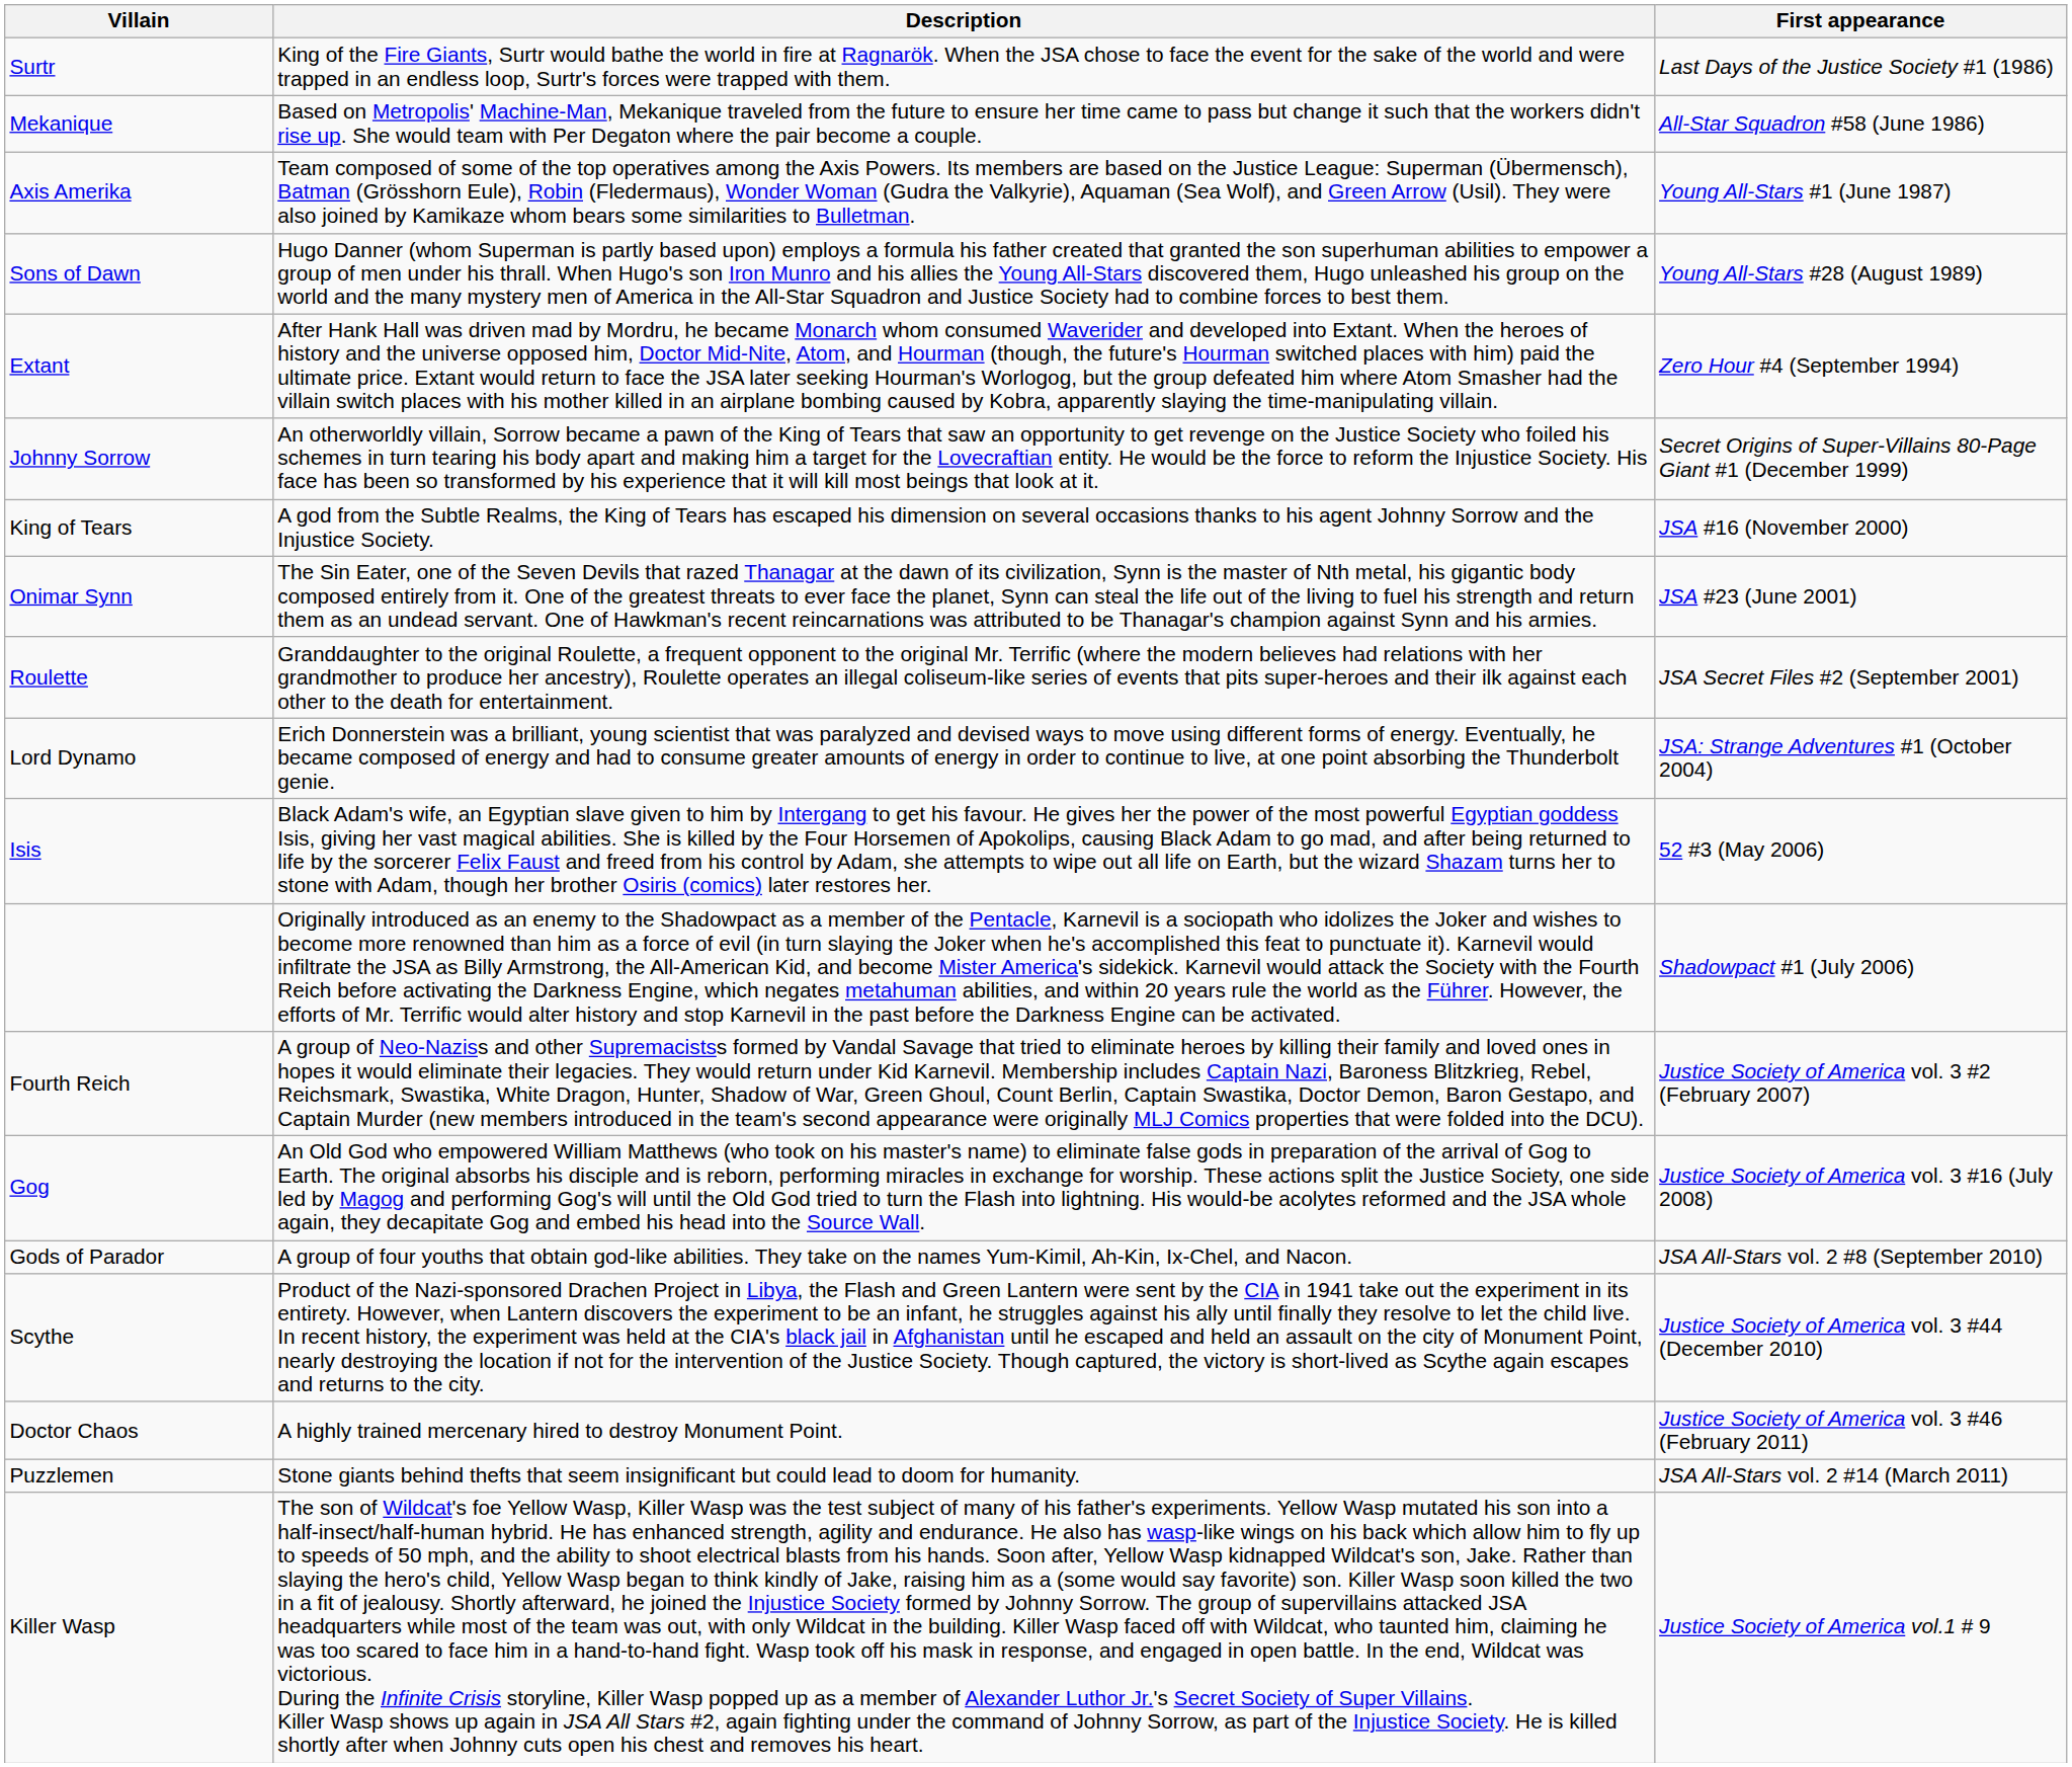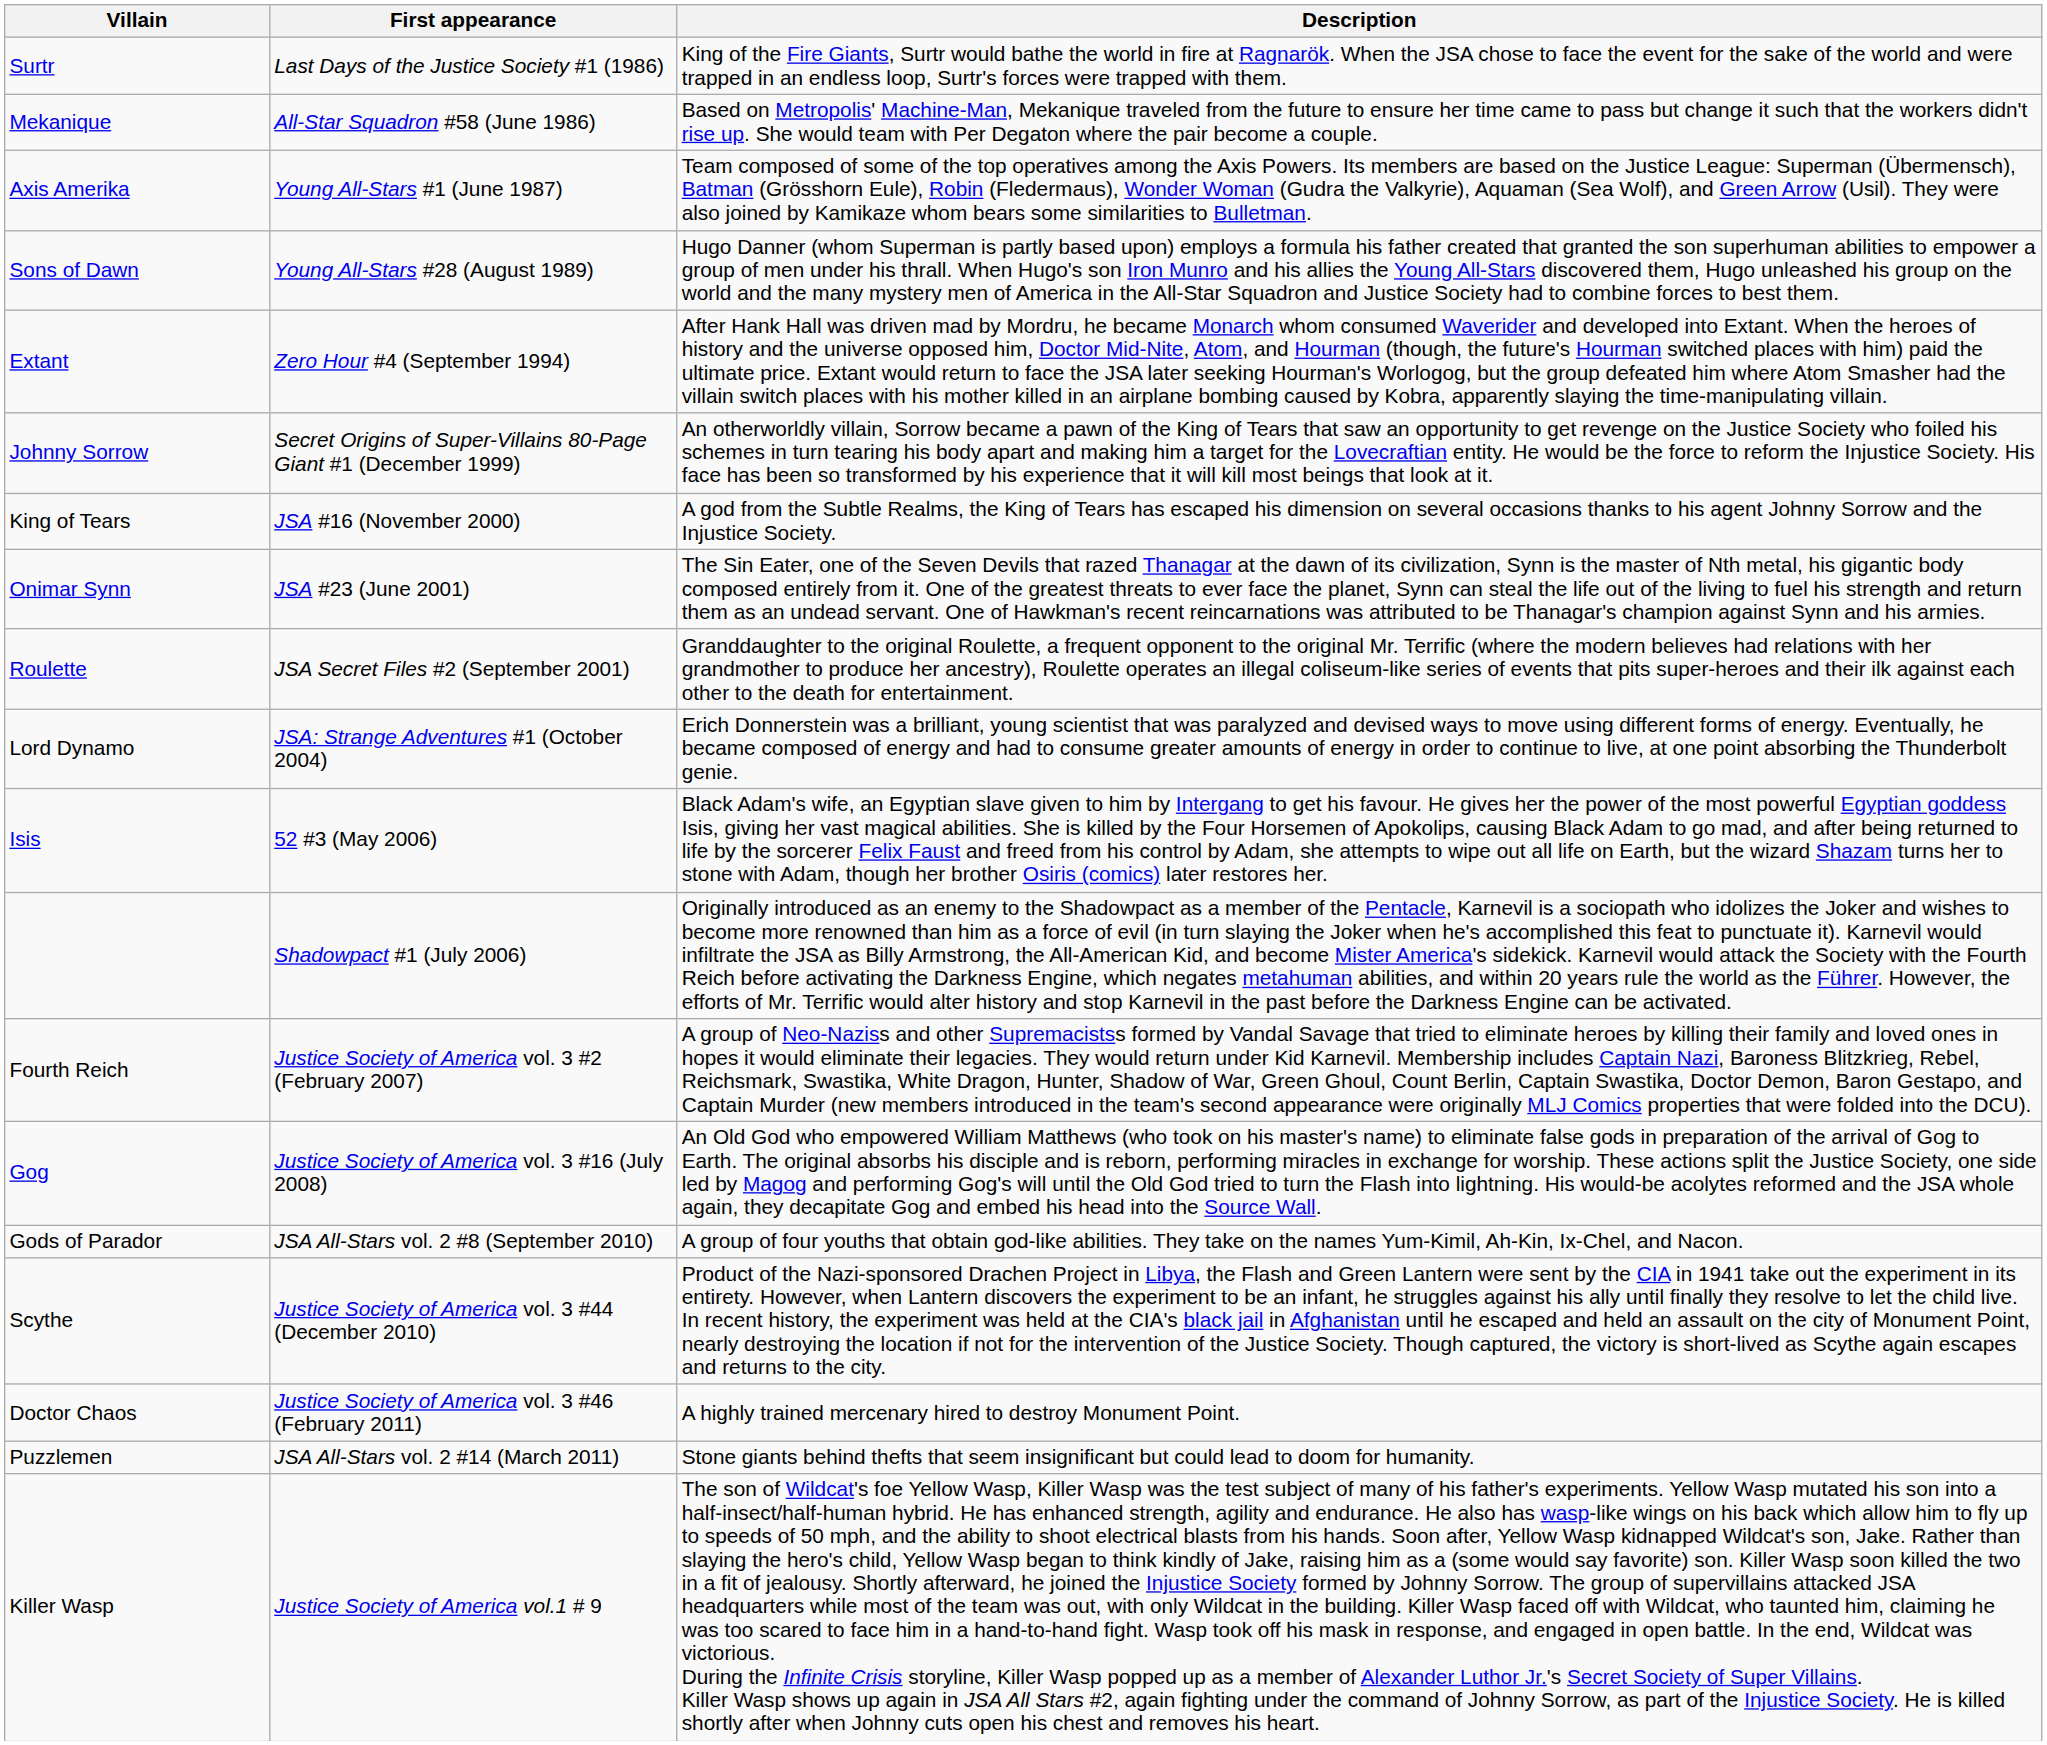columns swapped: First appearance <-> Description
